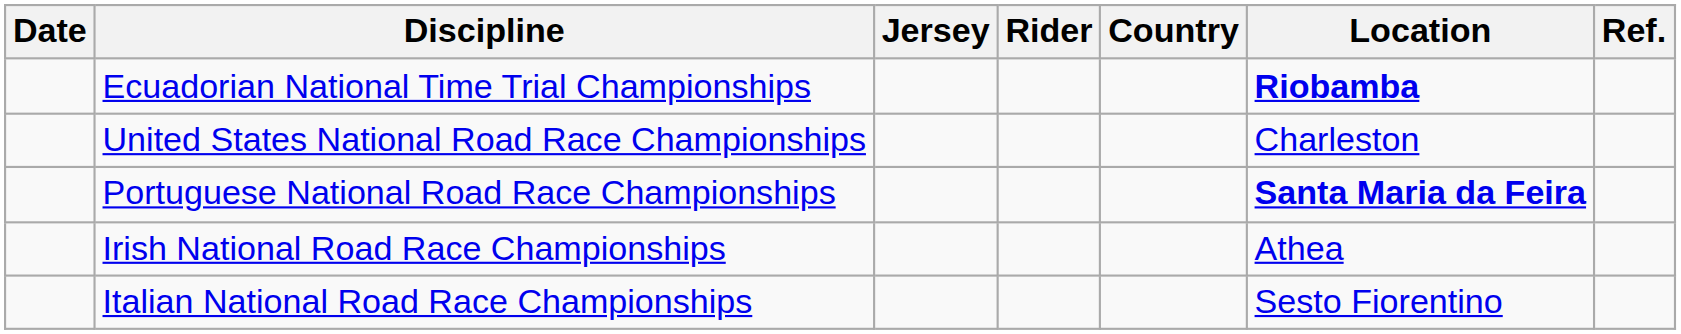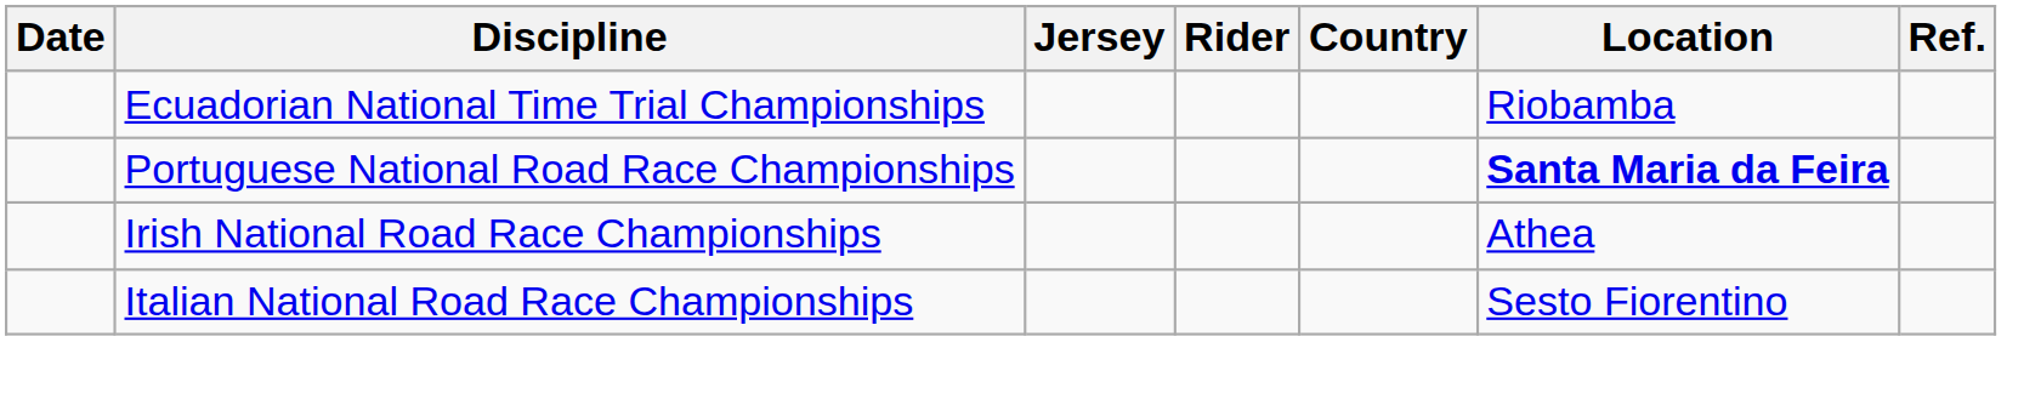Ecuadorian National Time Trial Championships | Location: bold -> normal
- row: United States National Road Race Championships | Charleston
